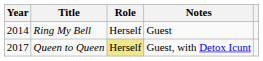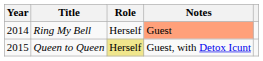Ring My Bell | Notes: no background -> lightsalmon background
Queen to Queen | Year: 2017 -> 2015
